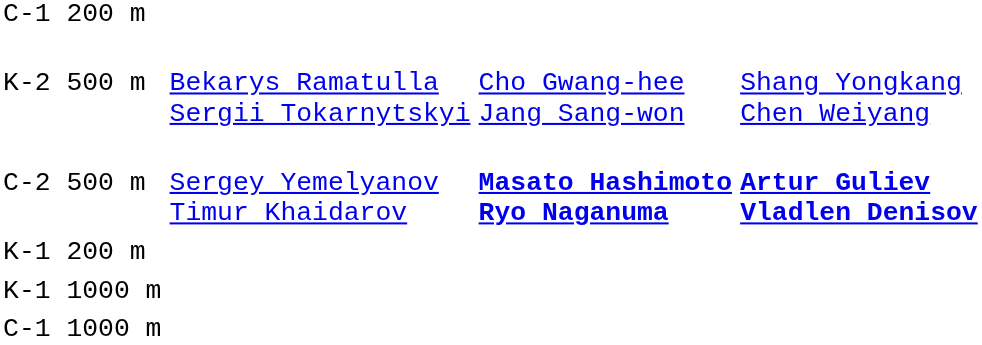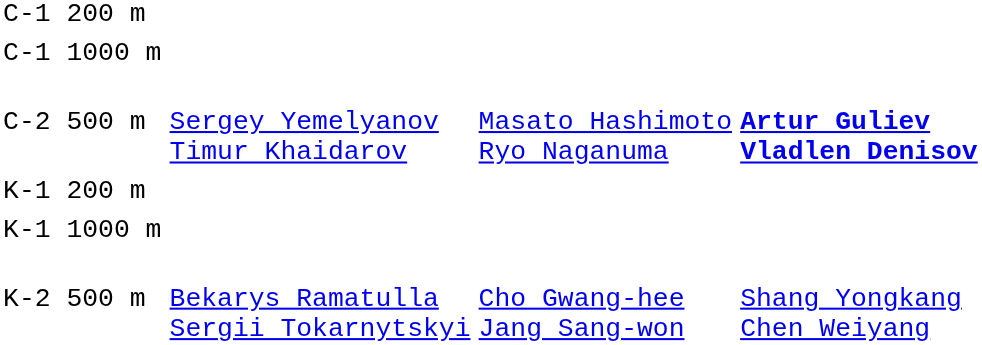rows swapped: C-1 1000 m <-> K-2 500 m
C-2 500 m | column 3: bold -> normal
